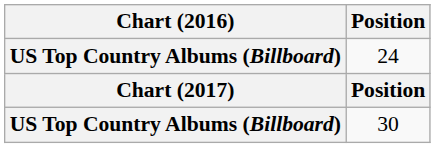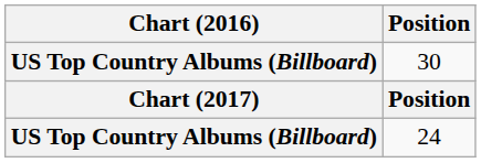rows swapped: 24 <-> 30
